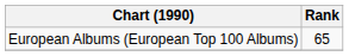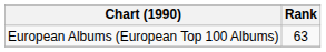European Albums (European Top 100 Albums) | Rank: 65 -> 63
